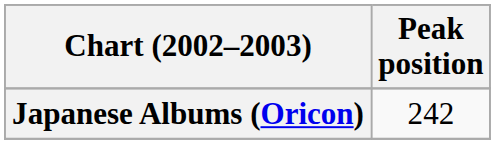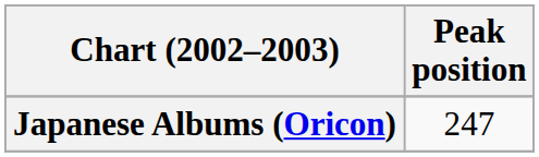Japanese Albums (Oricon) | Peak position: 242 -> 247
